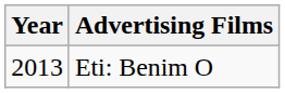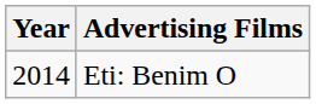Eti: Benim O | Year: 2013 -> 2014
